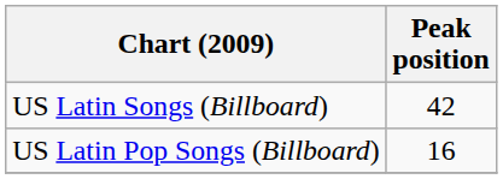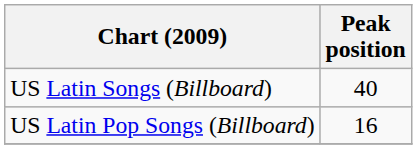US Latin Songs (Billboard) | Peak position: 42 -> 40
